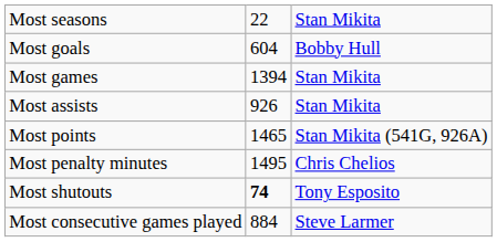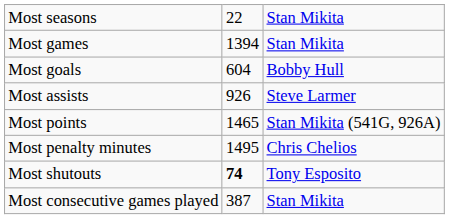rows swapped: Most games <-> Most goals
Most assists | column 3: Stan Mikita -> Steve Larmer
Most consecutive games played | column 2: 884 -> 387
Most consecutive games played | column 3: Steve Larmer -> Stan Mikita
